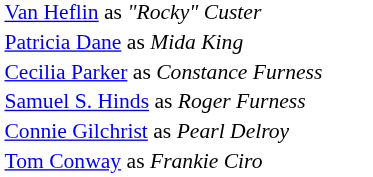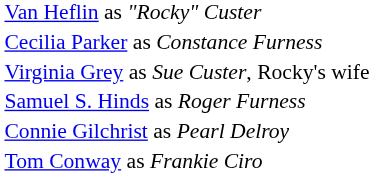- row: Patricia Dane as Mida King
+ row: Virginia Grey as Sue Custer, Rocky's wife
